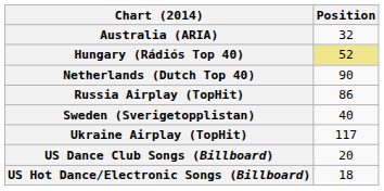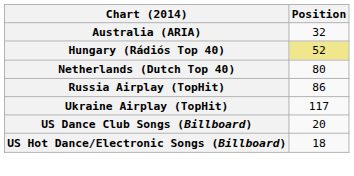Netherlands (Dutch Top 40) | Position: 90 -> 80
- row: Sweden (Sverigetopplistan) | 40
